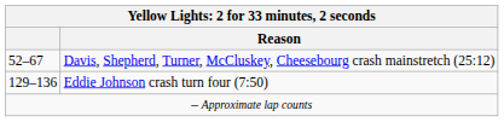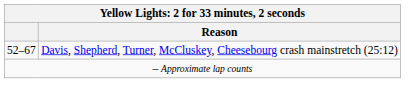- row: 129–136 | Eddie Johnson crash turn four (7:50)
